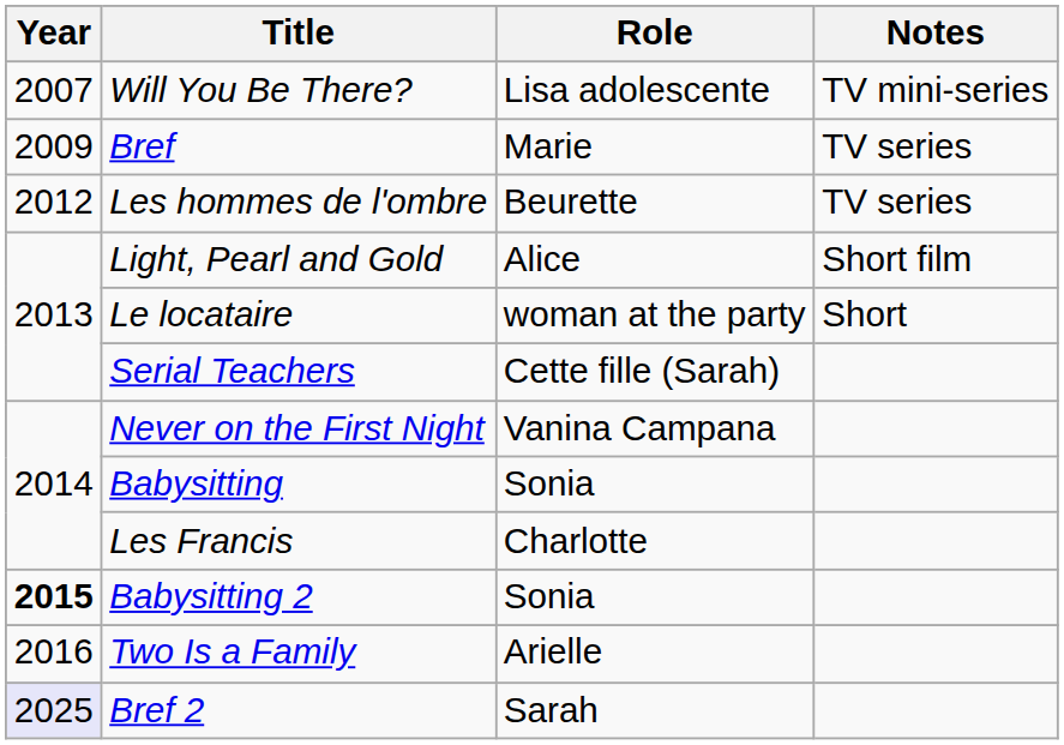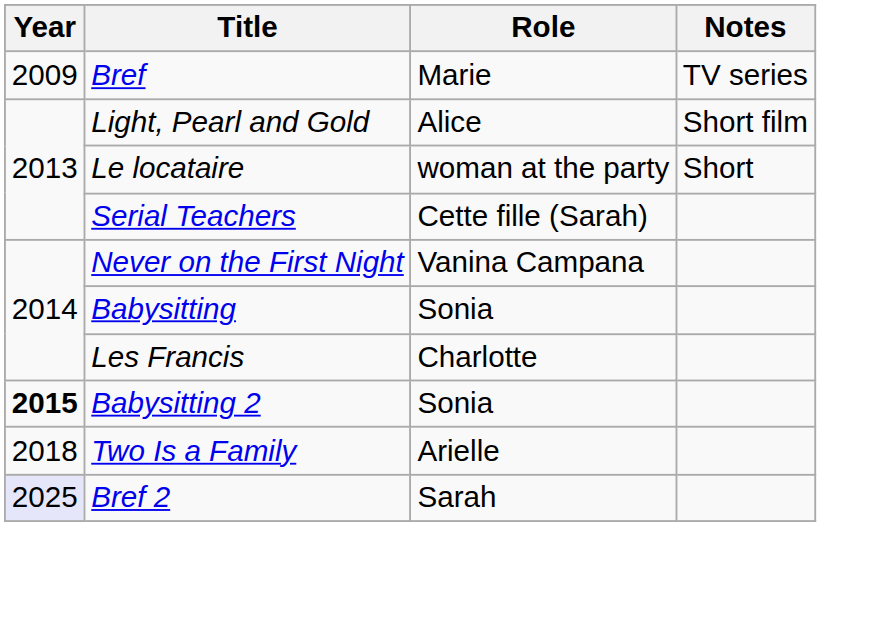- row: 2007 | Will You Be There? | Lisa adolescente | TV mini-series
- row: 2012 | Les hommes de l'ombre | Beurette | TV series
Two Is a Family | Year: 2016 -> 2018
